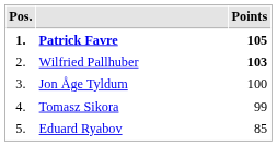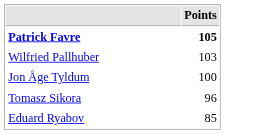- column: Pos. | 1. | 2. | 3. | 4. | 5.
Wilfried Pallhuber | Points: bold -> normal
Tomasz Sikora | Points: 99 -> 96
